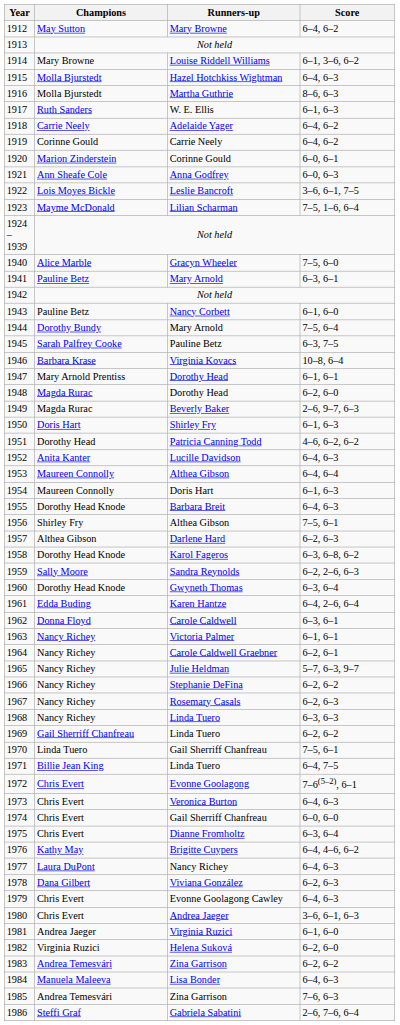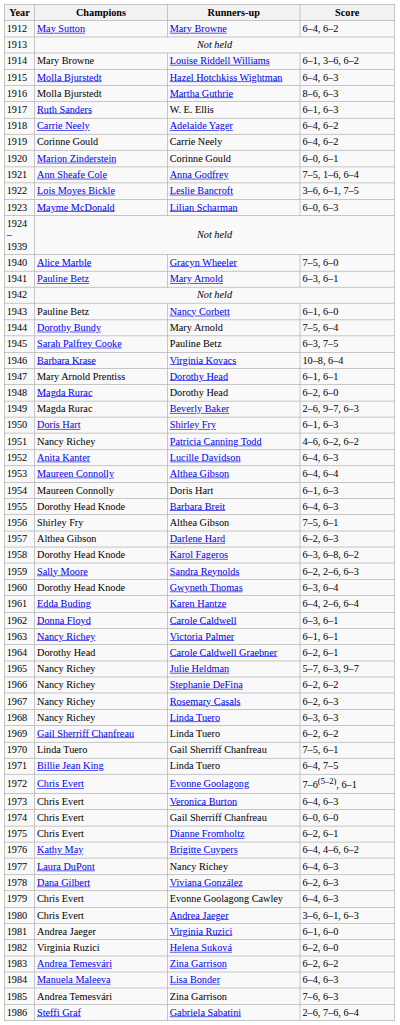1921 | Score: 6–0, 6–3 -> 7–5, 1–6, 6–4
1923 | Score: 7–5, 1–6, 6–4 -> 6–0, 6–3
1951 | Champions: Dorothy Head -> Nancy Richey
1964 | Champions: Nancy Richey -> Dorothy Head
1975 | Score: 6–3, 6–4 -> 6–2, 6–1
